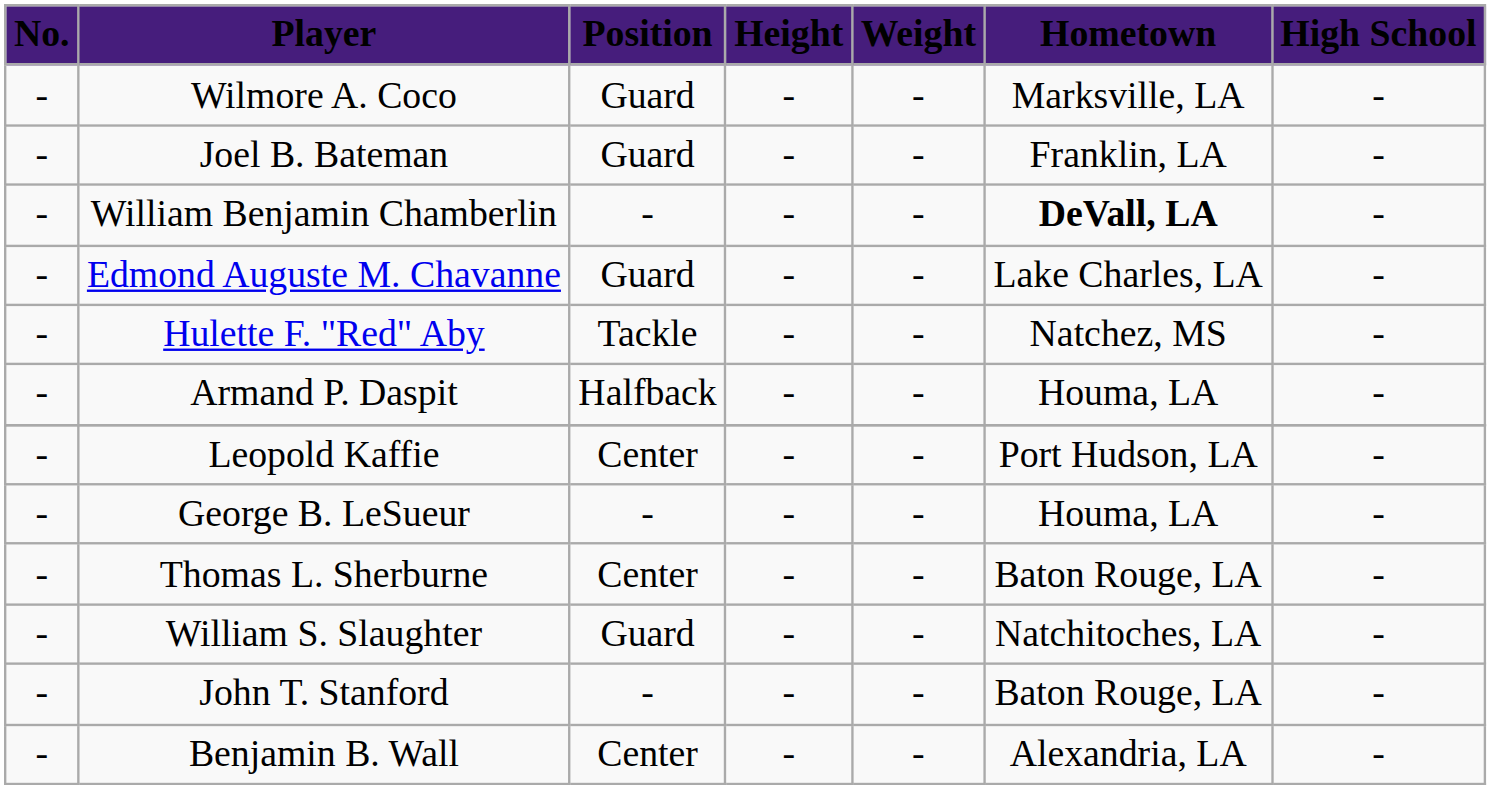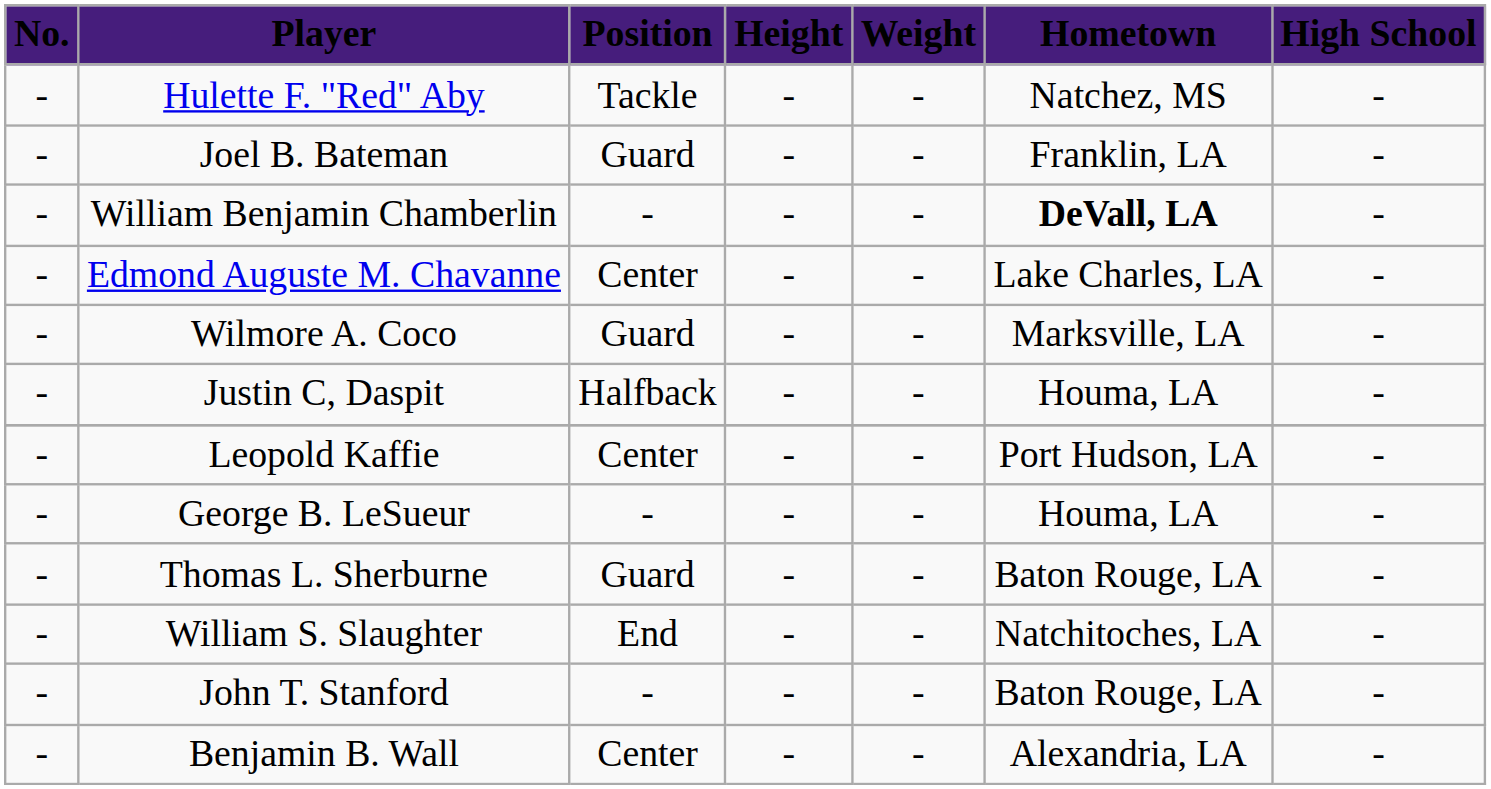rows swapped: Hulette F. "Red" Aby <-> Wilmore A. Coco
Edmond Auguste M. Chavanne | Position: Guard -> Center
- row: - | Armand P. Daspit | Halfback | - | - | Houma, LA | -
+ row: - | Justin C, Daspit | Halfback | - | - | Houma, LA | -
Thomas L. Sherburne | Position: Center -> Guard
William S. Slaughter | Position: Guard -> End
